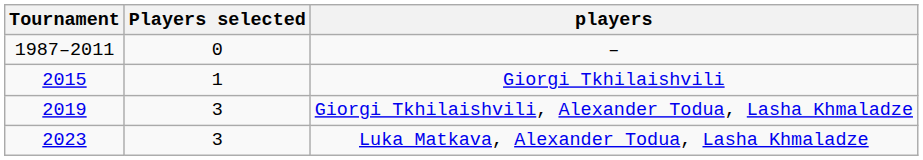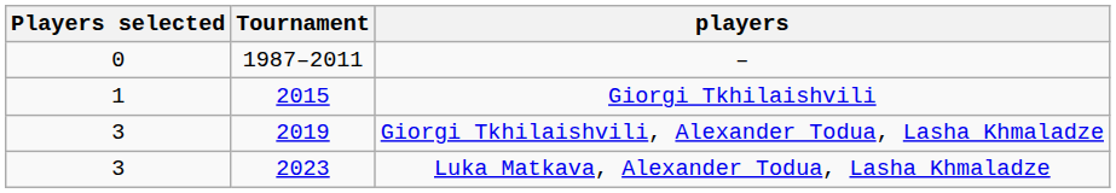columns swapped: Tournament <-> Players selected
